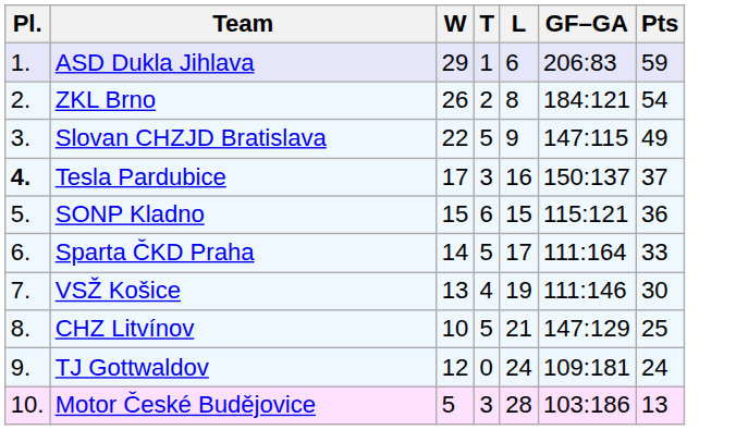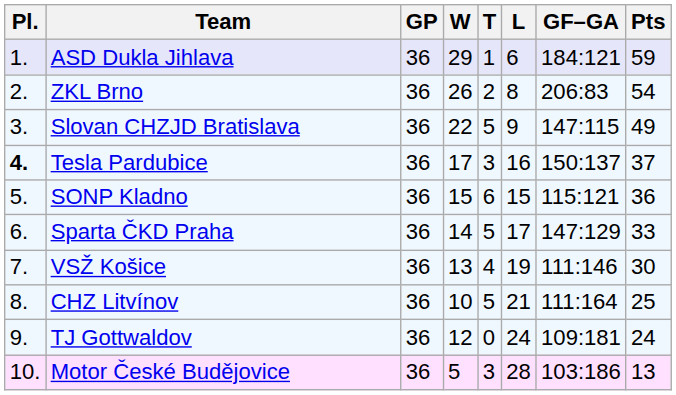+ column: GP | 36 | 36 | 36 | 36 | 36 | 36 | 36 | 36 | 36 | 36
ASD Dukla Jihlava | GF–GA: 206:83 -> 184:121
ZKL Brno | GF–GA: 184:121 -> 206:83
Sparta ČKD Praha | GF–GA: 111:164 -> 147:129
CHZ Litvínov | GF–GA: 147:129 -> 111:164
